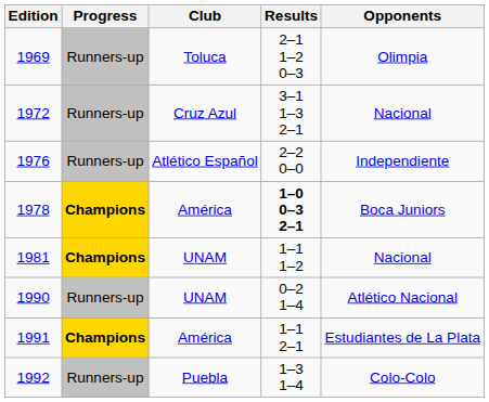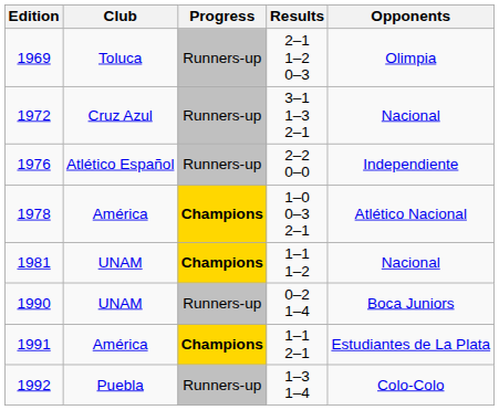columns swapped: Club <-> Progress
1978 | Results: bold -> normal
1978 | Opponents: Boca Juniors -> Atlético Nacional
1990 | Opponents: Atlético Nacional -> Boca Juniors
